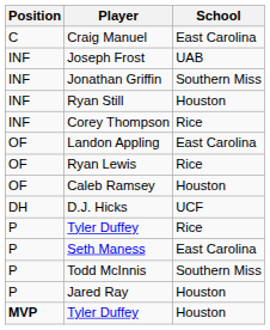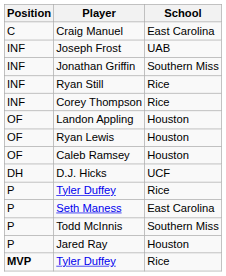Ryan Still | School: Houston -> Rice
Landon Appling | School: East Carolina -> Houston
Ryan Lewis | School: Rice -> Houston
MVP / Tyler Duffey | School: Houston -> Rice
